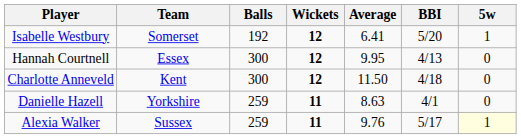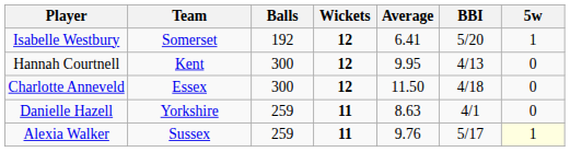Hannah Courtnell | Team: Essex -> Kent
Charlotte Anneveld | Team: Kent -> Essex
